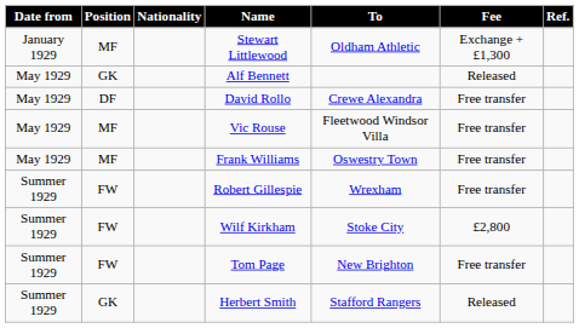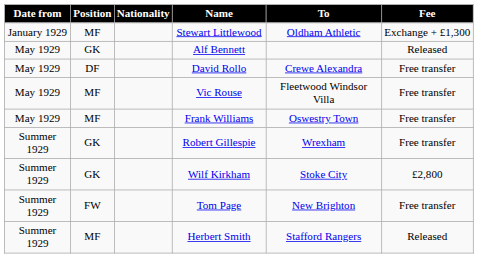- column: Ref.
Robert Gillespie | Position: FW -> GK
Wilf Kirkham | Position: FW -> GK
Herbert Smith | Position: GK -> MF
